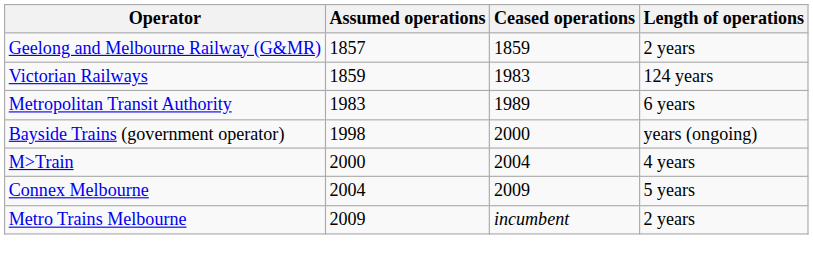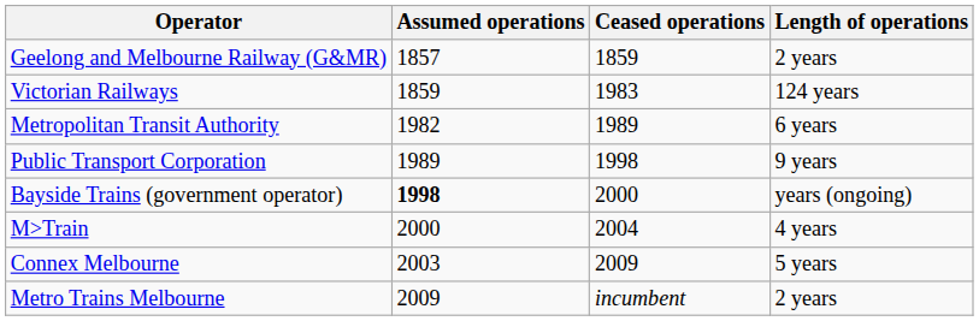Metropolitan Transit Authority | Assumed operations: 1983 -> 1982
+ row: Public Transport Corporation | 1989 | 1998 | 9 years
Bayside Trains (government operator) | Assumed operations: normal -> bold
Connex Melbourne | Assumed operations: 2004 -> 2003
